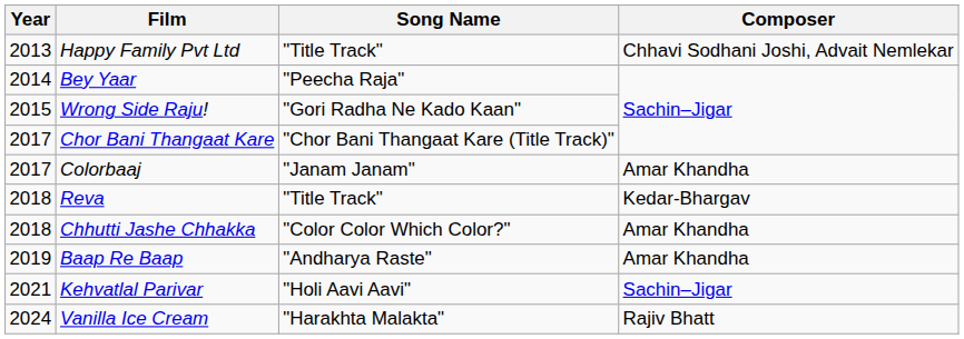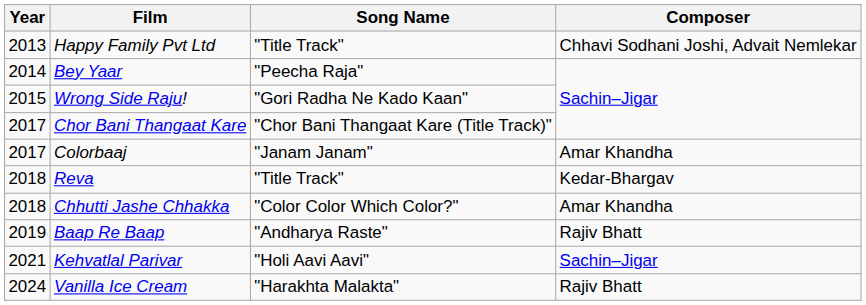Baap Re Baap | Composer: Amar Khandha -> Rajiv Bhatt
